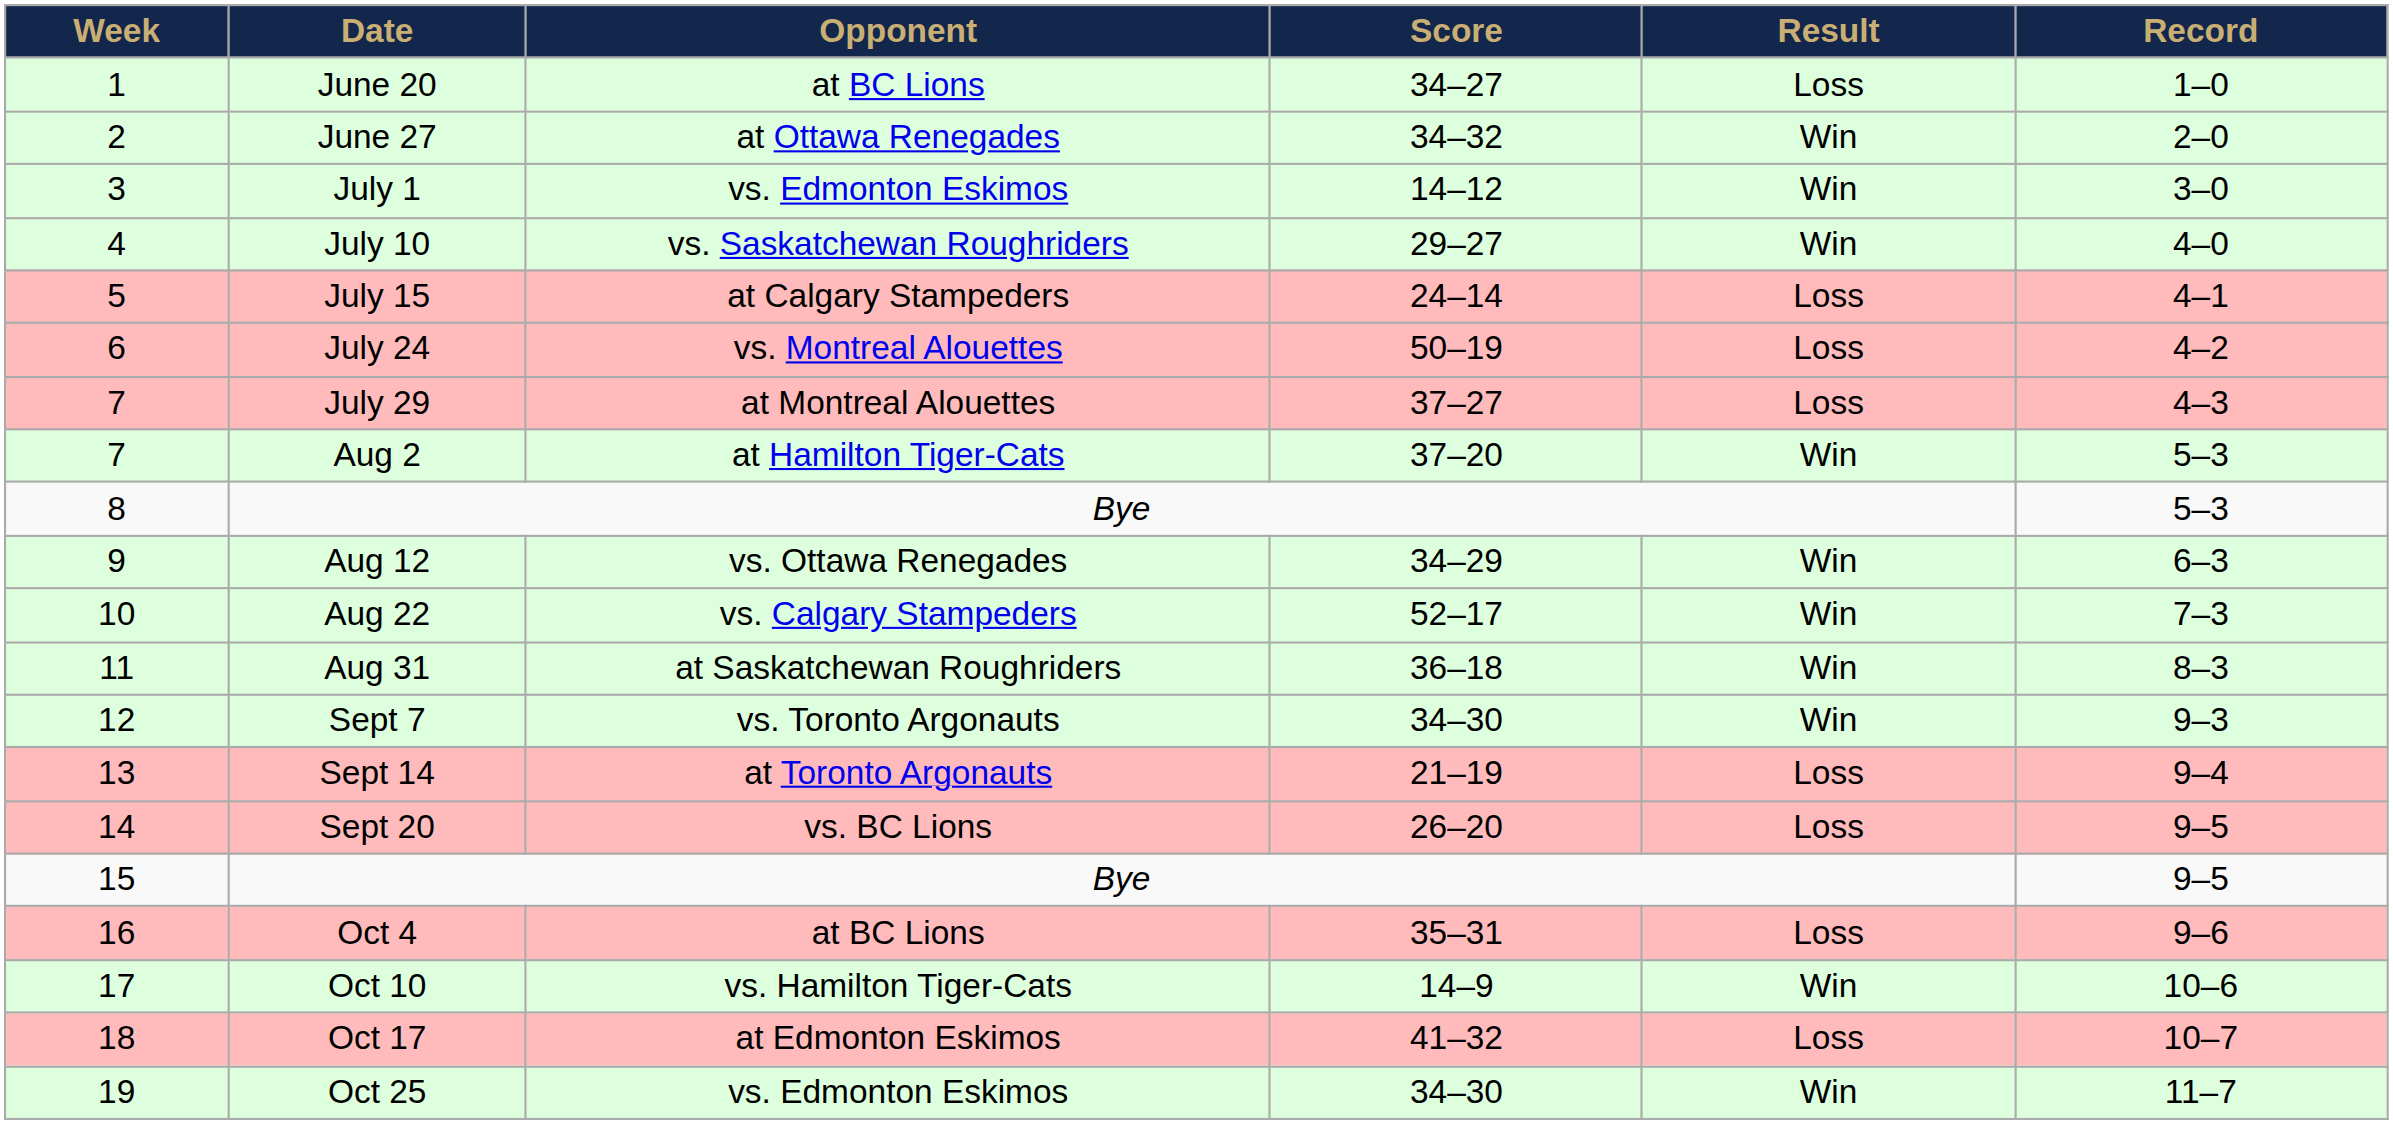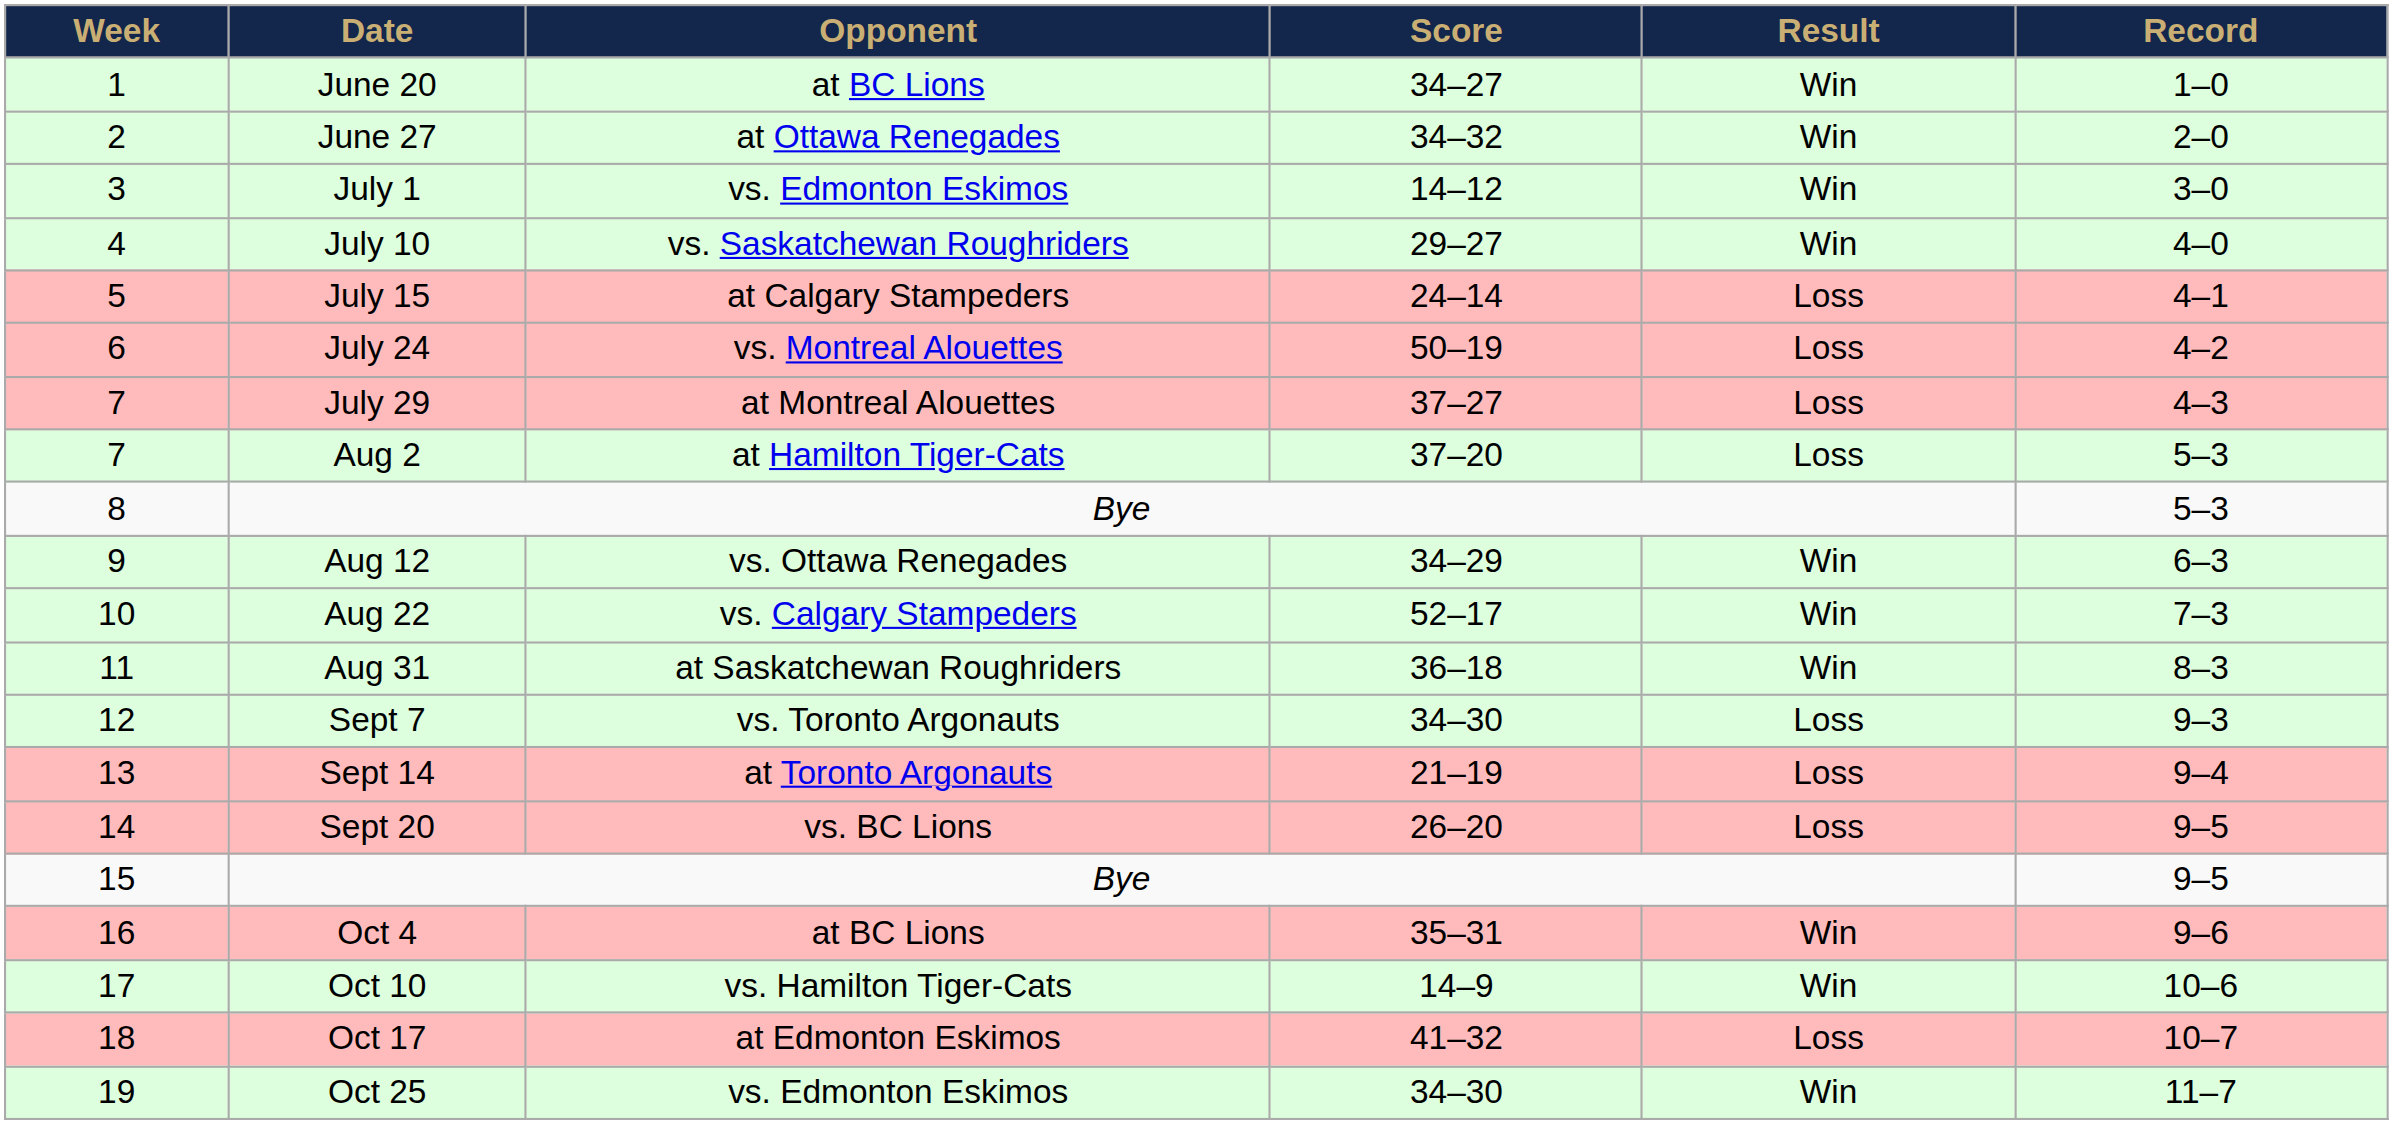June 20 | Result: Loss -> Win
Aug 2 | Result: Win -> Loss
Sept 7 | Result: Win -> Loss
Oct 4 | Result: Loss -> Win
